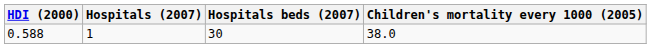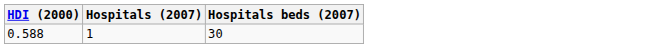- column: Children's mortality every 1000 (2005) | 38.0
